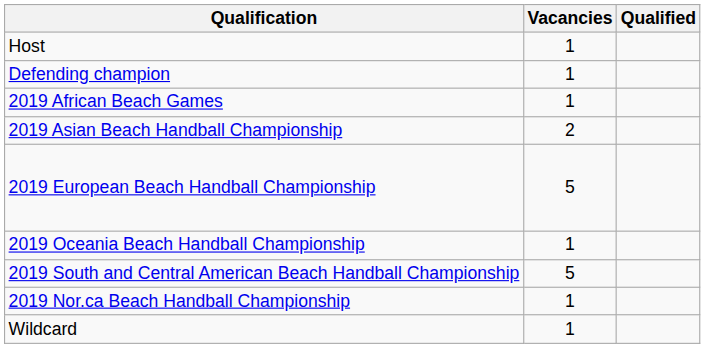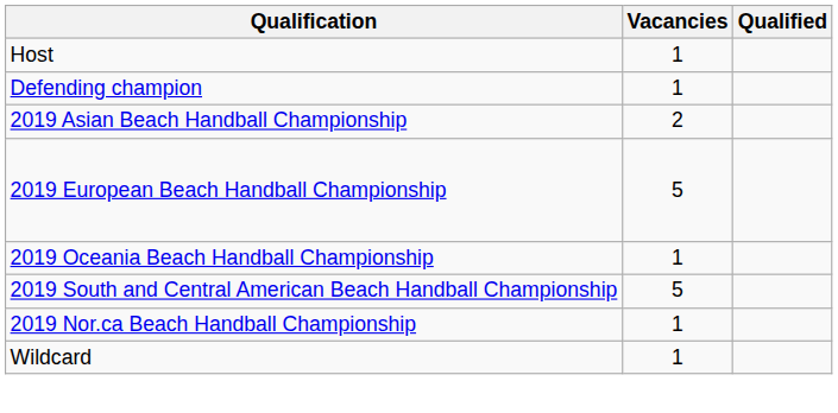- row: 2019 African Beach Games | 1
